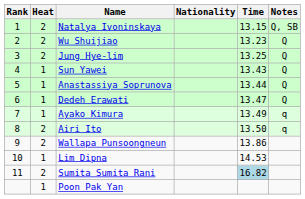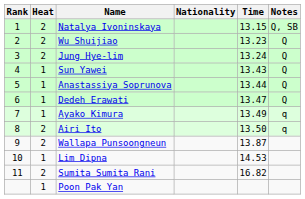Jung Hye-lim | Time: 13.25 -> 13.24
Wallapa Punsoongneun | Time: 13.86 -> 13.87
Sumita Sumita Rani | Time: lightblue background -> no background
